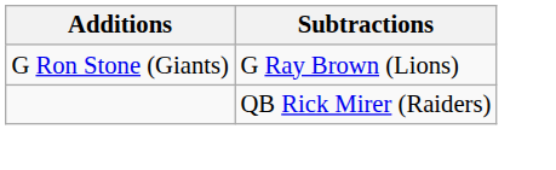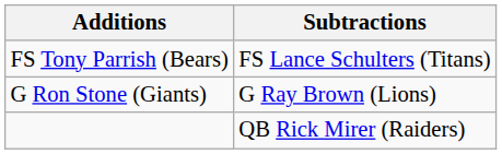+ row: FS Tony Parrish (Bears) | FS Lance Schulters (Titans)
